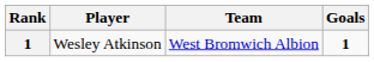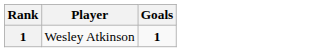- column: Team | West Bromwich Albion
